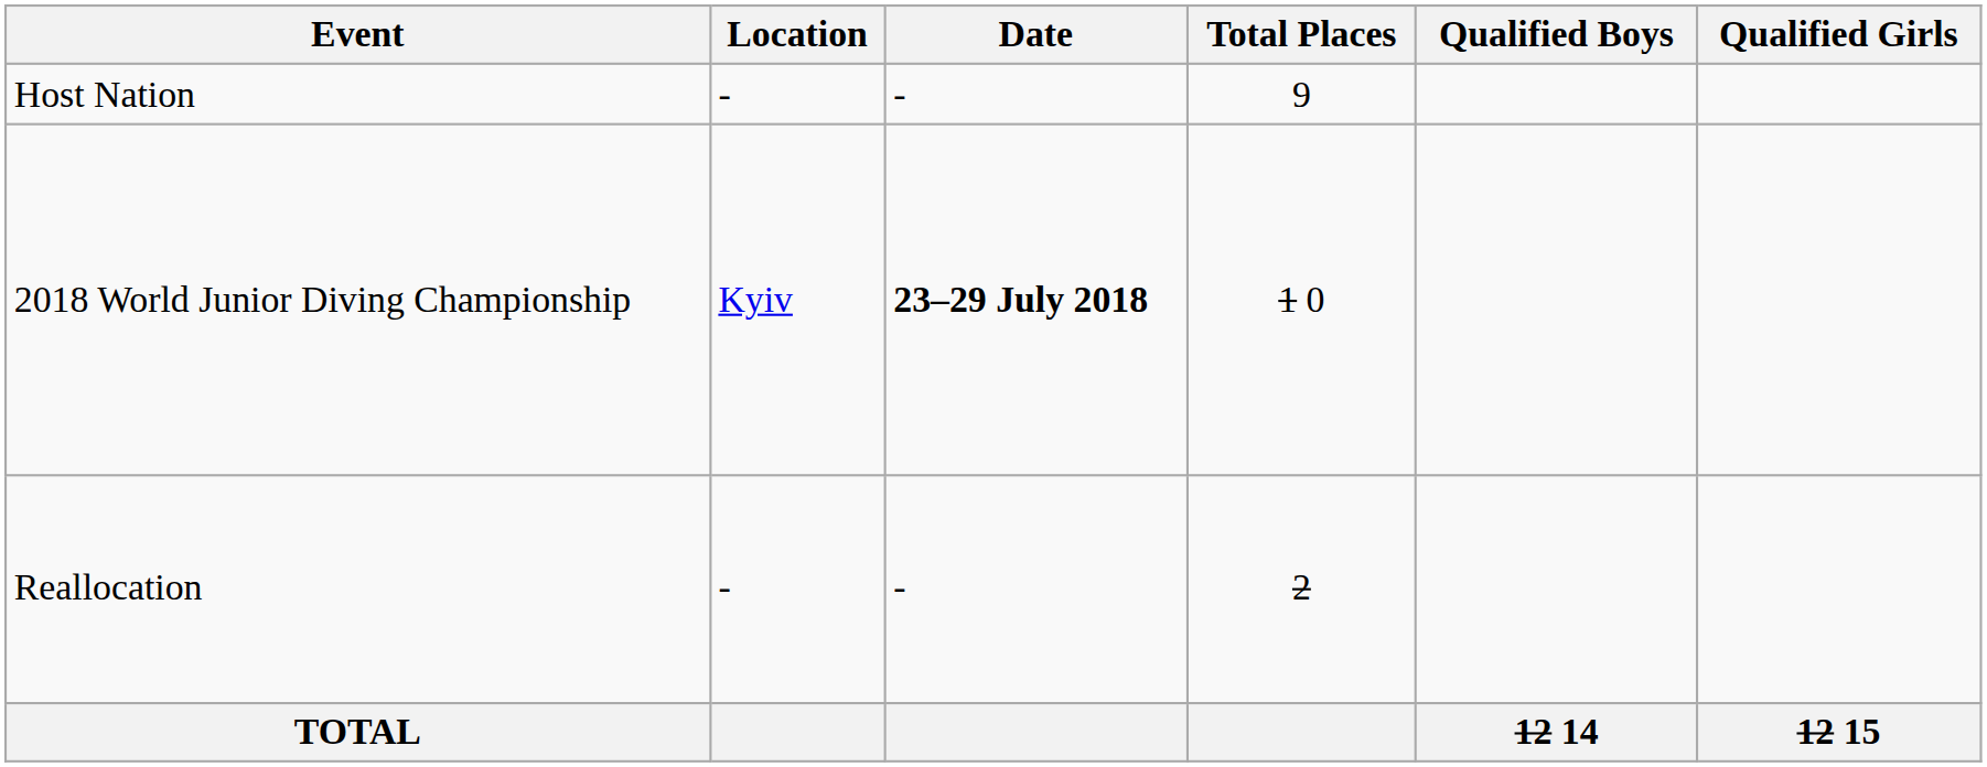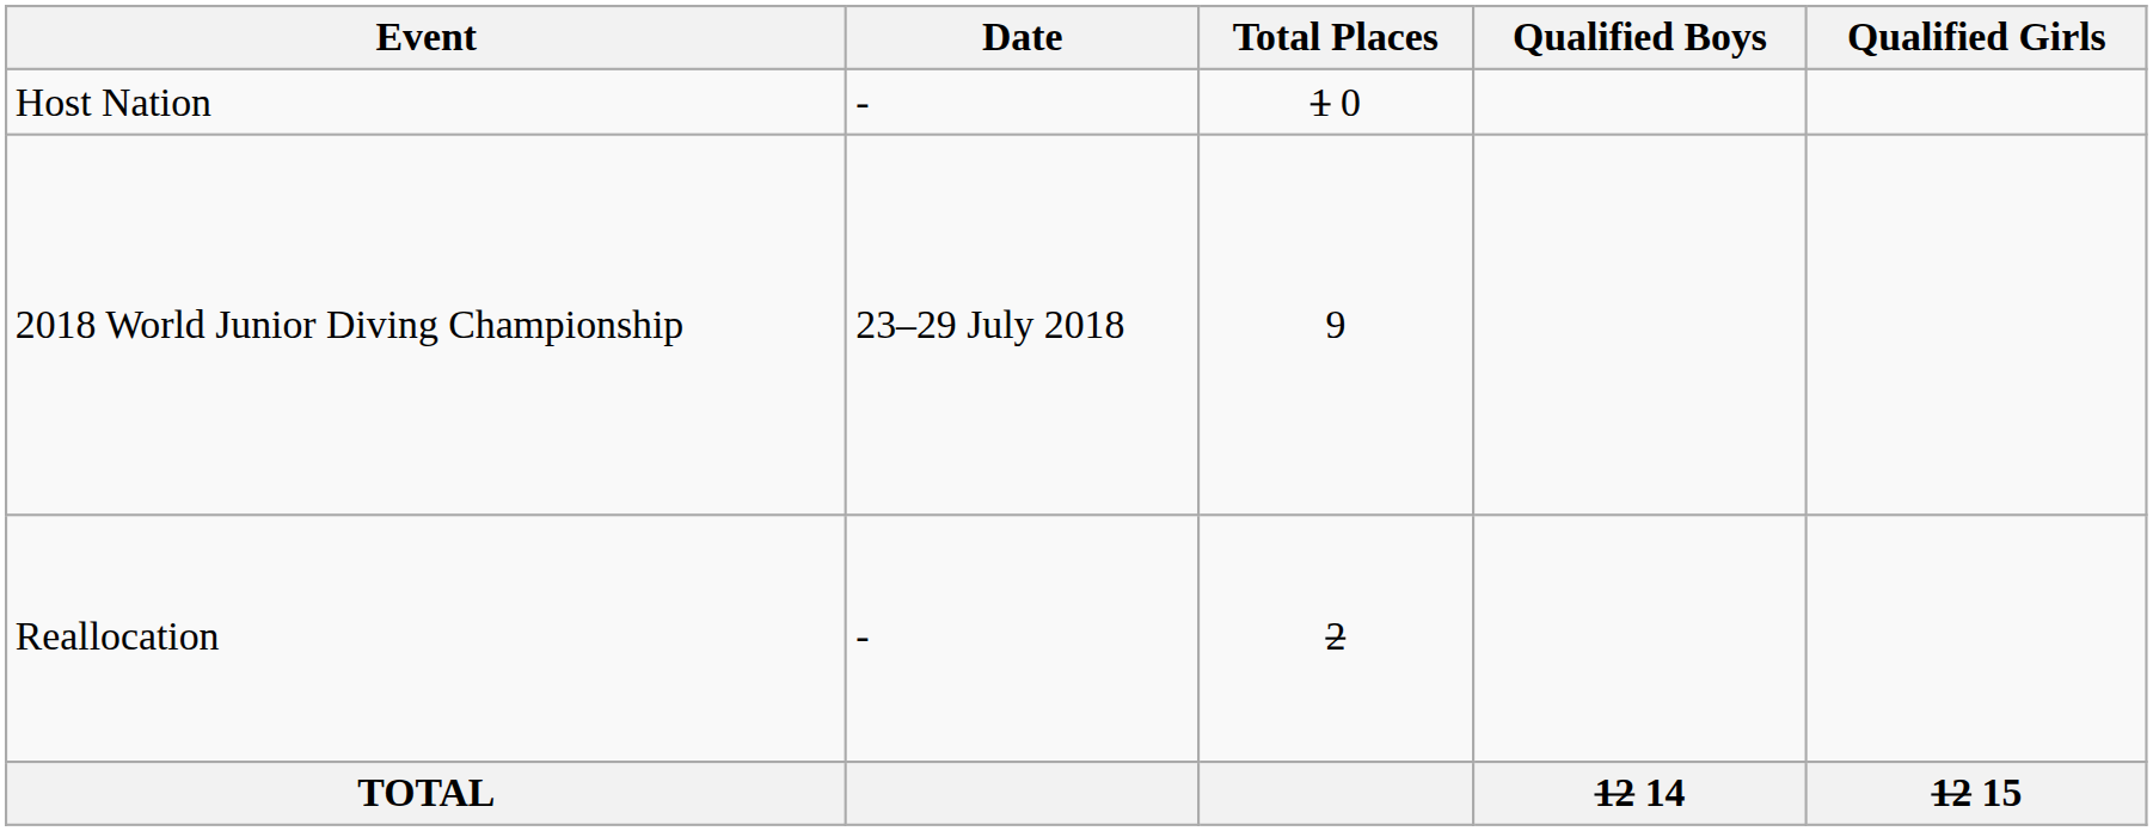- column: Location | - | Kyiv | -
Host Nation | Total Places: 9 -> 1 0
2018 World Junior Diving Championship | Date: bold -> normal
2018 World Junior Diving Championship | Total Places: 1 0 -> 9
